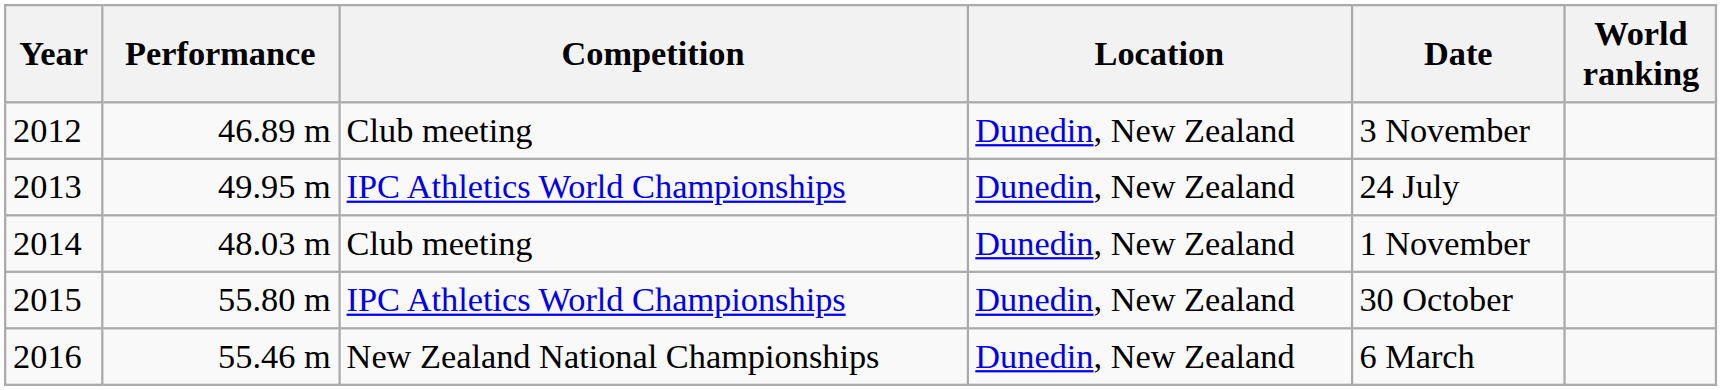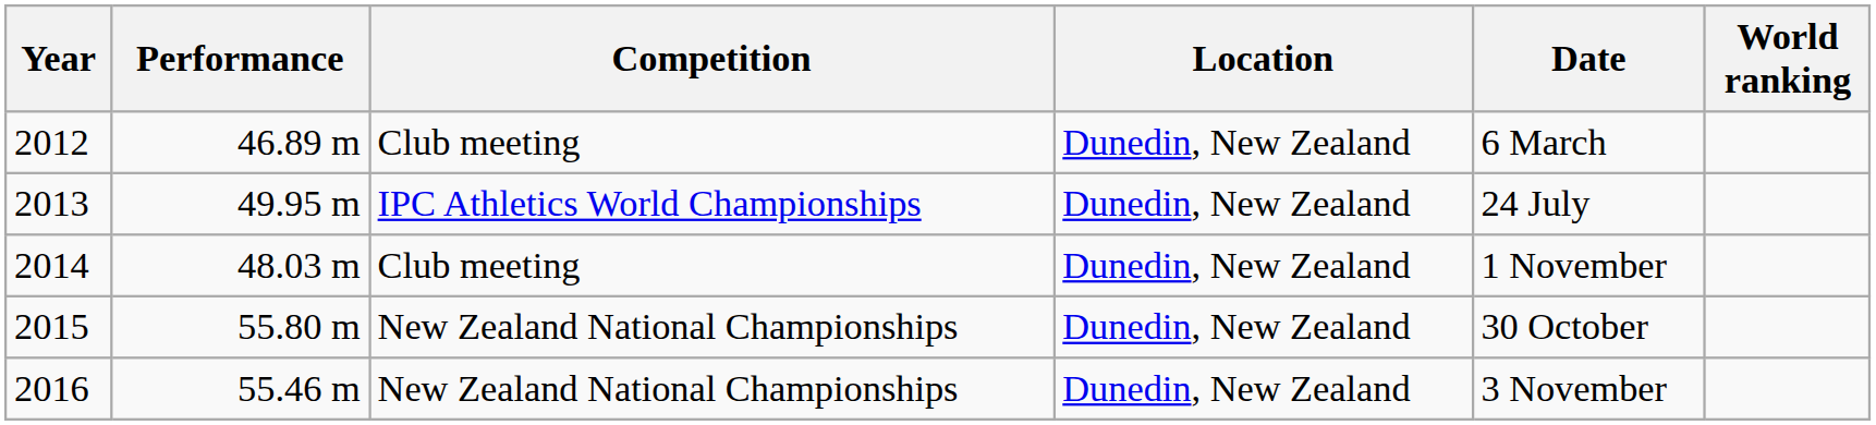2012 | Date: 3 November -> 6 March
2015 | Competition: IPC Athletics World Championships -> New Zealand National Championships
2016 | Date: 6 March -> 3 November
